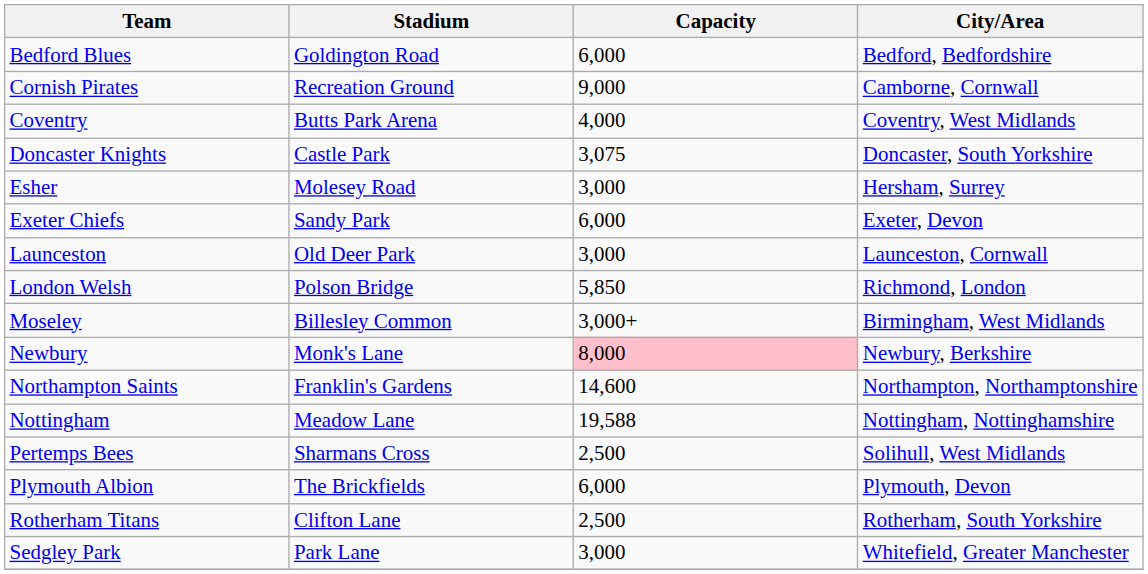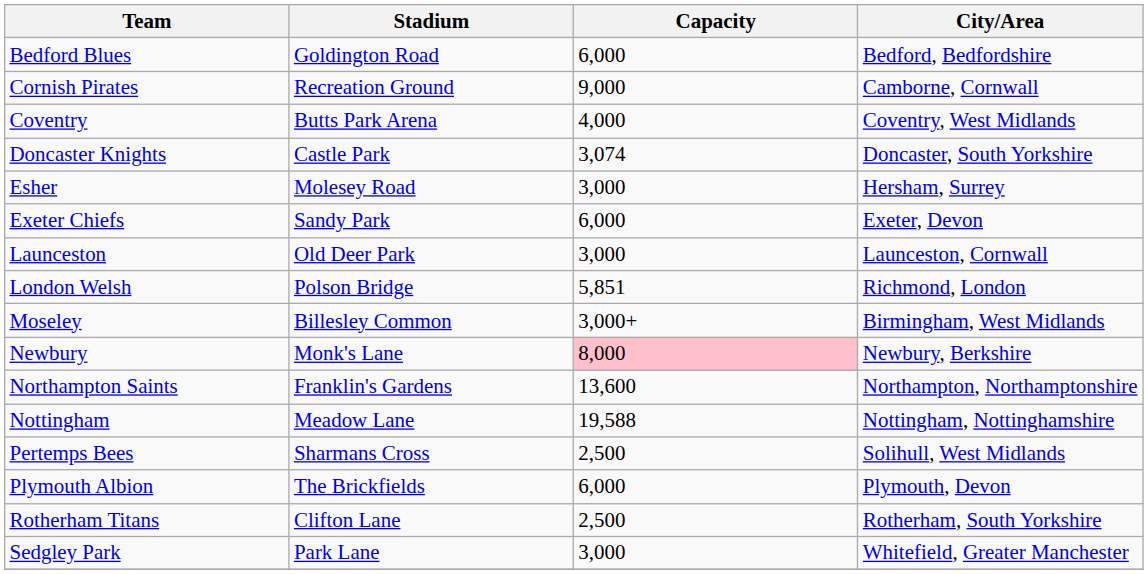Doncaster Knights | Capacity: 3,075 -> 3,074
London Welsh | Capacity: 5,850 -> 5,851
Northampton Saints | Capacity: 14,600 -> 13,600
